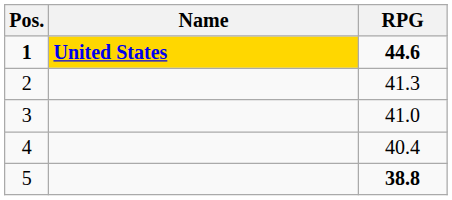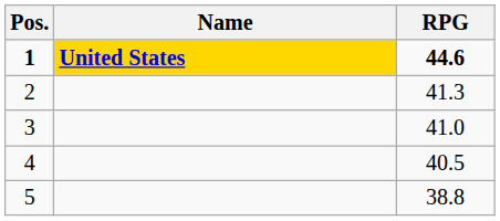4 | RPG: 40.4 -> 40.5
5 | RPG: bold -> normal
